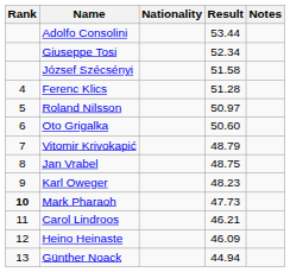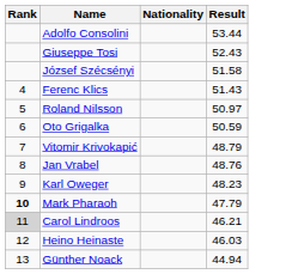- column: Notes
Giuseppe Tosi | Result: 52.34 -> 52.43
Ferenc Klics | Result: 51.28 -> 51.43
Oto Grigalka | Result: 50.60 -> 50.59
Jan Vrabel | Result: 48.75 -> 48.76
Mark Pharaoh | Result: 47.73 -> 47.79
Carol Lindroos | Rank: no background -> lightgrey background
Heino Heinaste | Result: 46.09 -> 46.03
